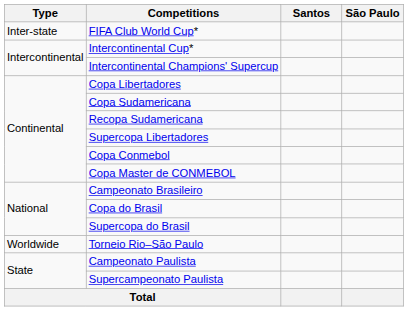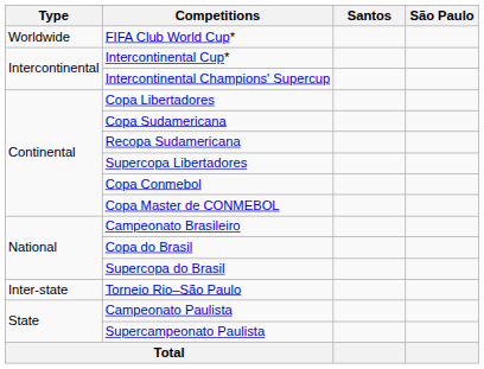FIFA Club World Cup* | Type: Inter-state -> Worldwide
Torneio Rio–São Paulo | Type: Worldwide -> Inter-state
